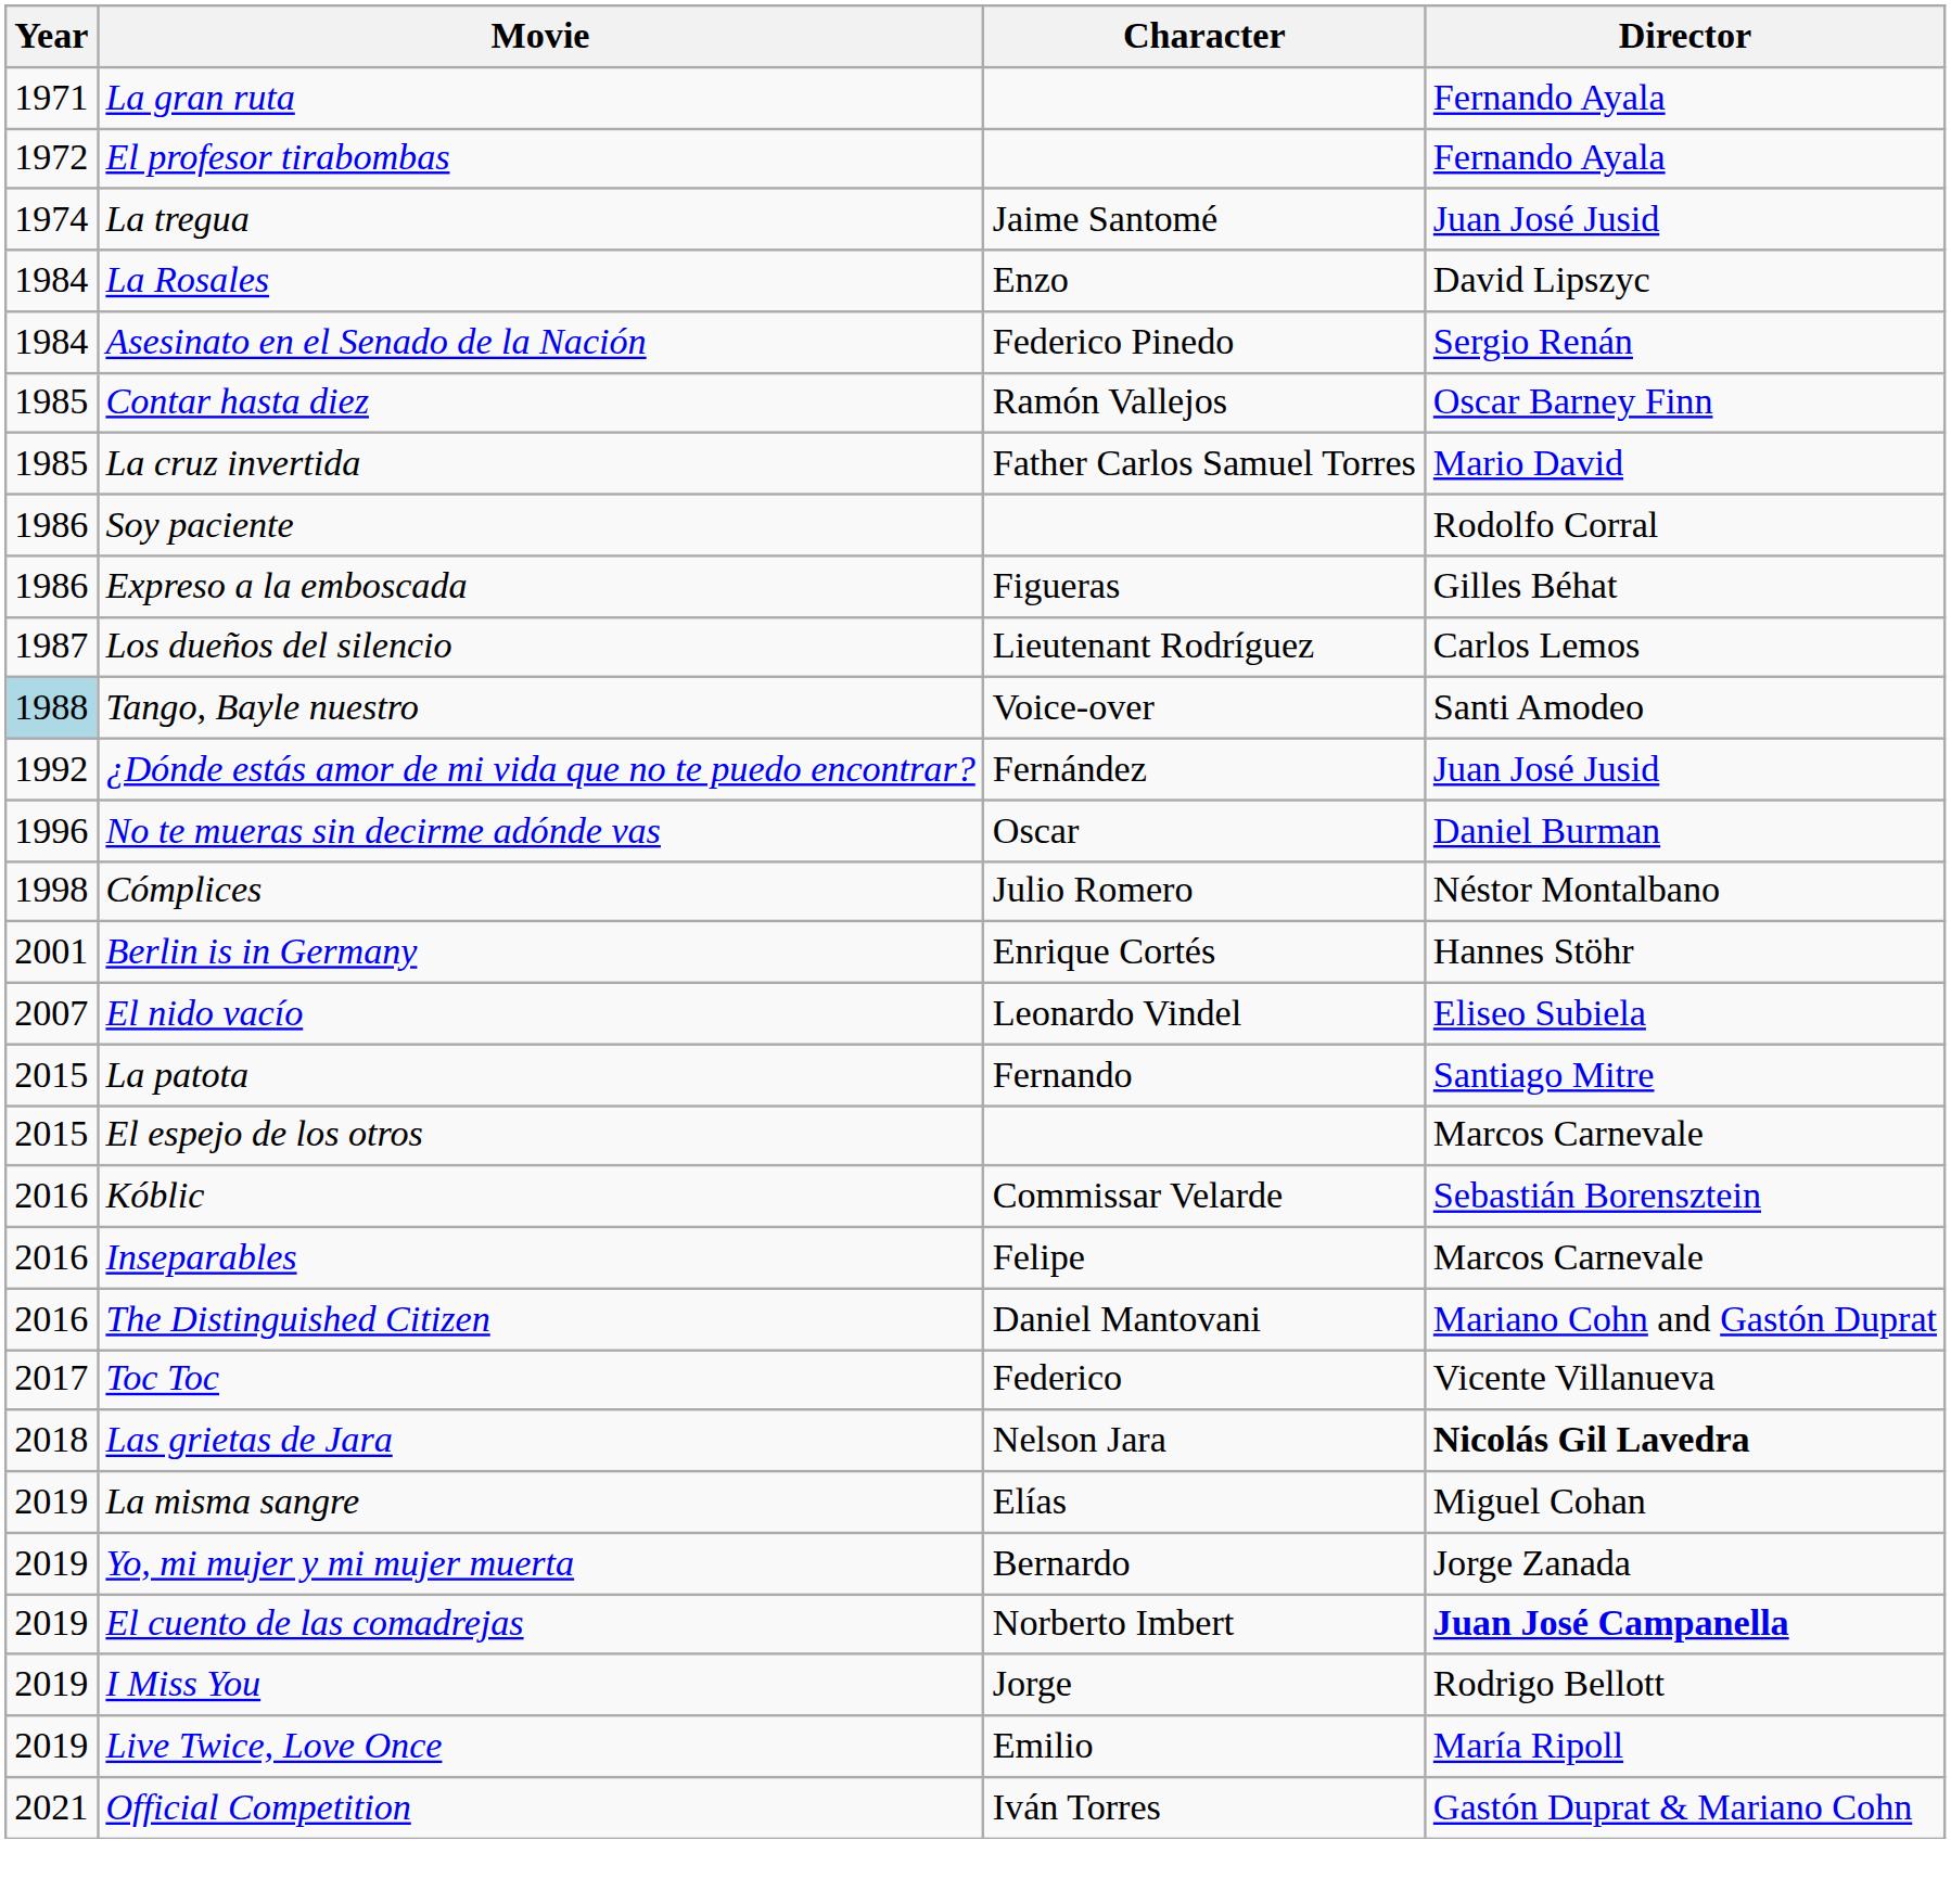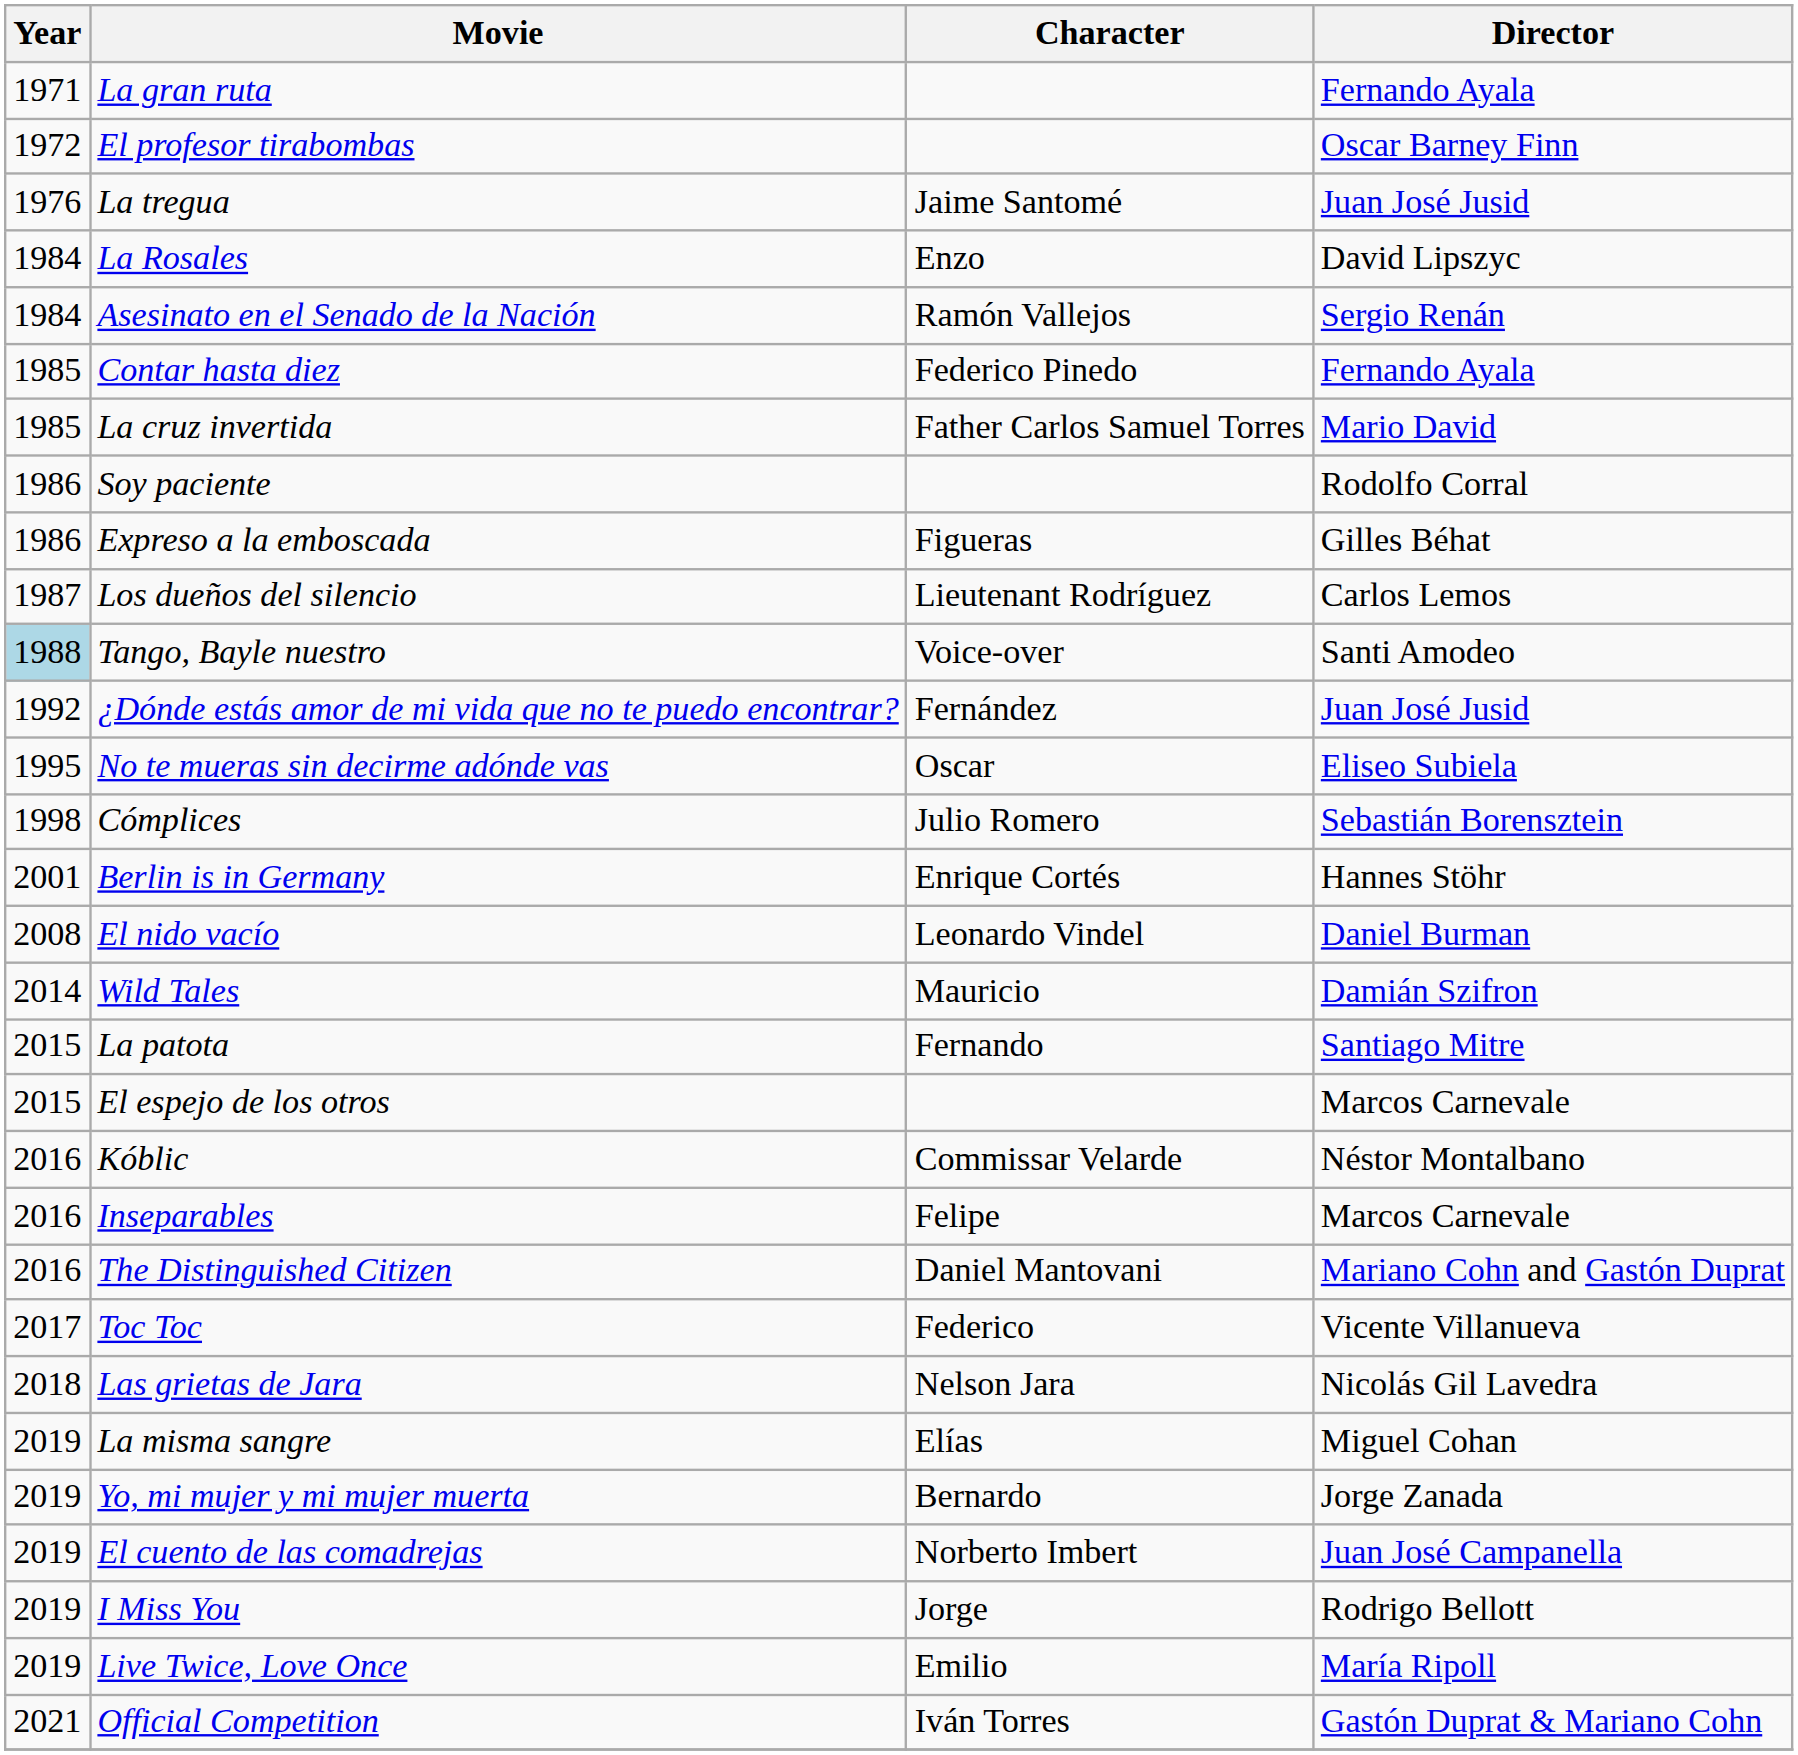El profesor tirabombas | Director: Fernando Ayala -> Oscar Barney Finn
La tregua | Year: 1974 -> 1976
Asesinato en el Senado de la Nación | Character: Federico Pinedo -> Ramón Vallejos
Contar hasta diez | Character: Ramón Vallejos -> Federico Pinedo
Contar hasta diez | Director: Oscar Barney Finn -> Fernando Ayala
No te mueras sin decirme adónde vas | Year: 1996 -> 1995
No te mueras sin decirme adónde vas | Director: Daniel Burman -> Eliseo Subiela
Cómplices | Director: Néstor Montalbano -> Sebastián Borensztein
El nido vacío | Year: 2007 -> 2008
El nido vacío | Director: Eliseo Subiela -> Daniel Burman
+ row: 2014 | Wild Tales | Mauricio | Damián Szifron
Kóblic | Director: Sebastián Borensztein -> Néstor Montalbano
Las grietas de Jara | Director: bold -> normal
El cuento de las comadrejas | Director: bold -> normal
